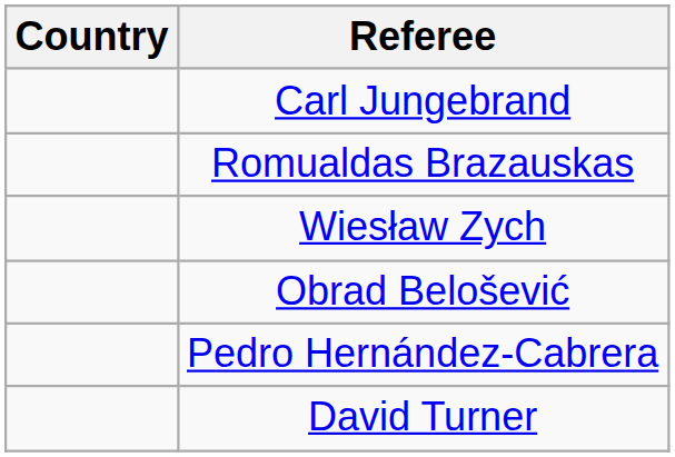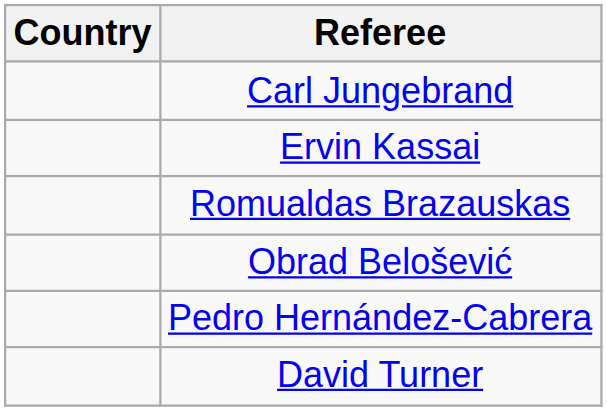+ row: Ervin Kassai
- row: Wiesław Zych
